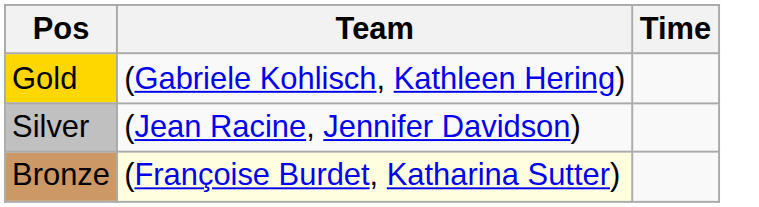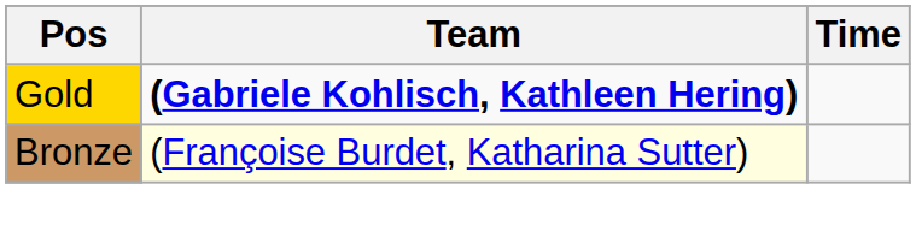Gold | Team: normal -> bold
- row: Silver | (Jean Racine, Jennifer Davidson)
